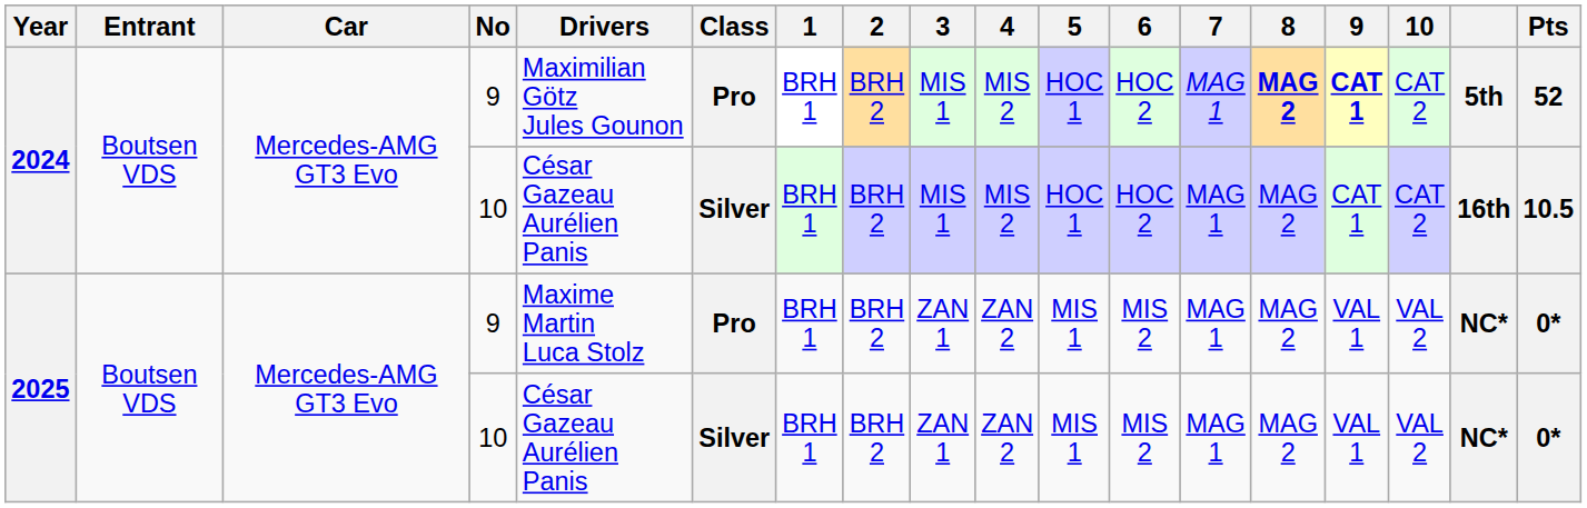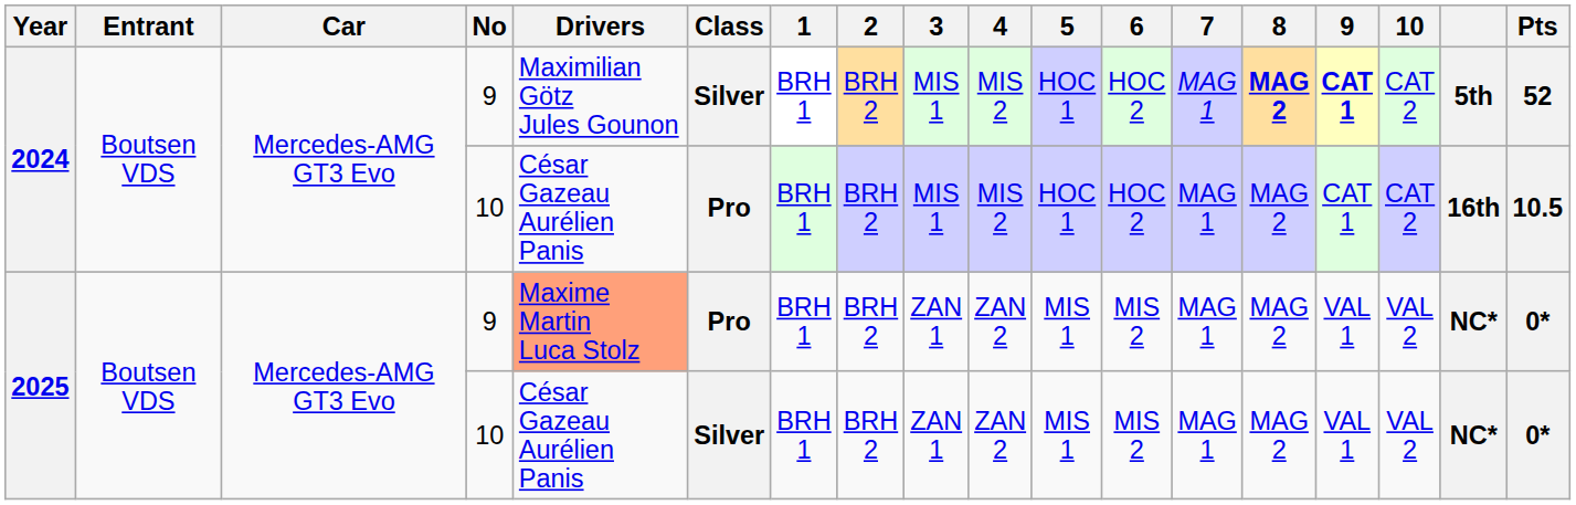2024 / 9 | Class: Pro -> Silver
2024 / 10 | Class: Silver -> Pro
2025 / 9 | Drivers: no background -> lightsalmon background
